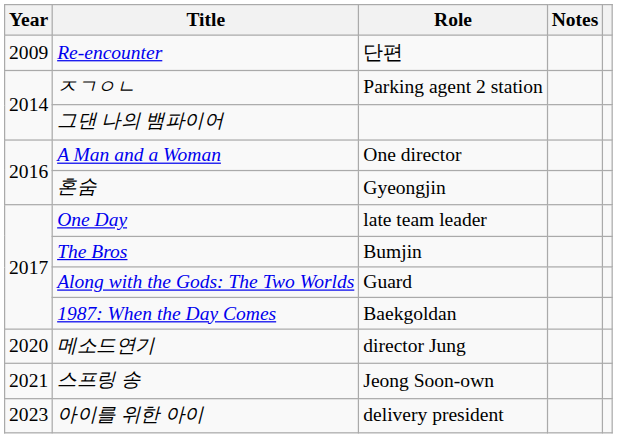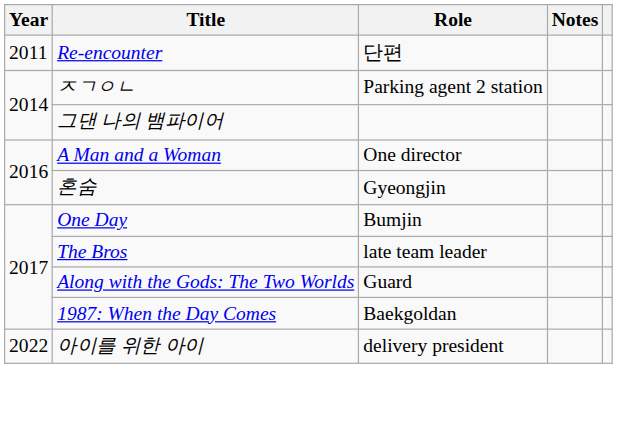Re-encounter | Year: 2009 -> 2011
One Day | Role: late team leader -> Bumjin
The Bros | Role: Bumjin -> late team leader
- row: 2020 | 메소드연기 | director Jung
- row: 2021 | 스프링 송 | Jeong Soon-own
아이를 위한 아이 | Year: 2023 -> 2022
